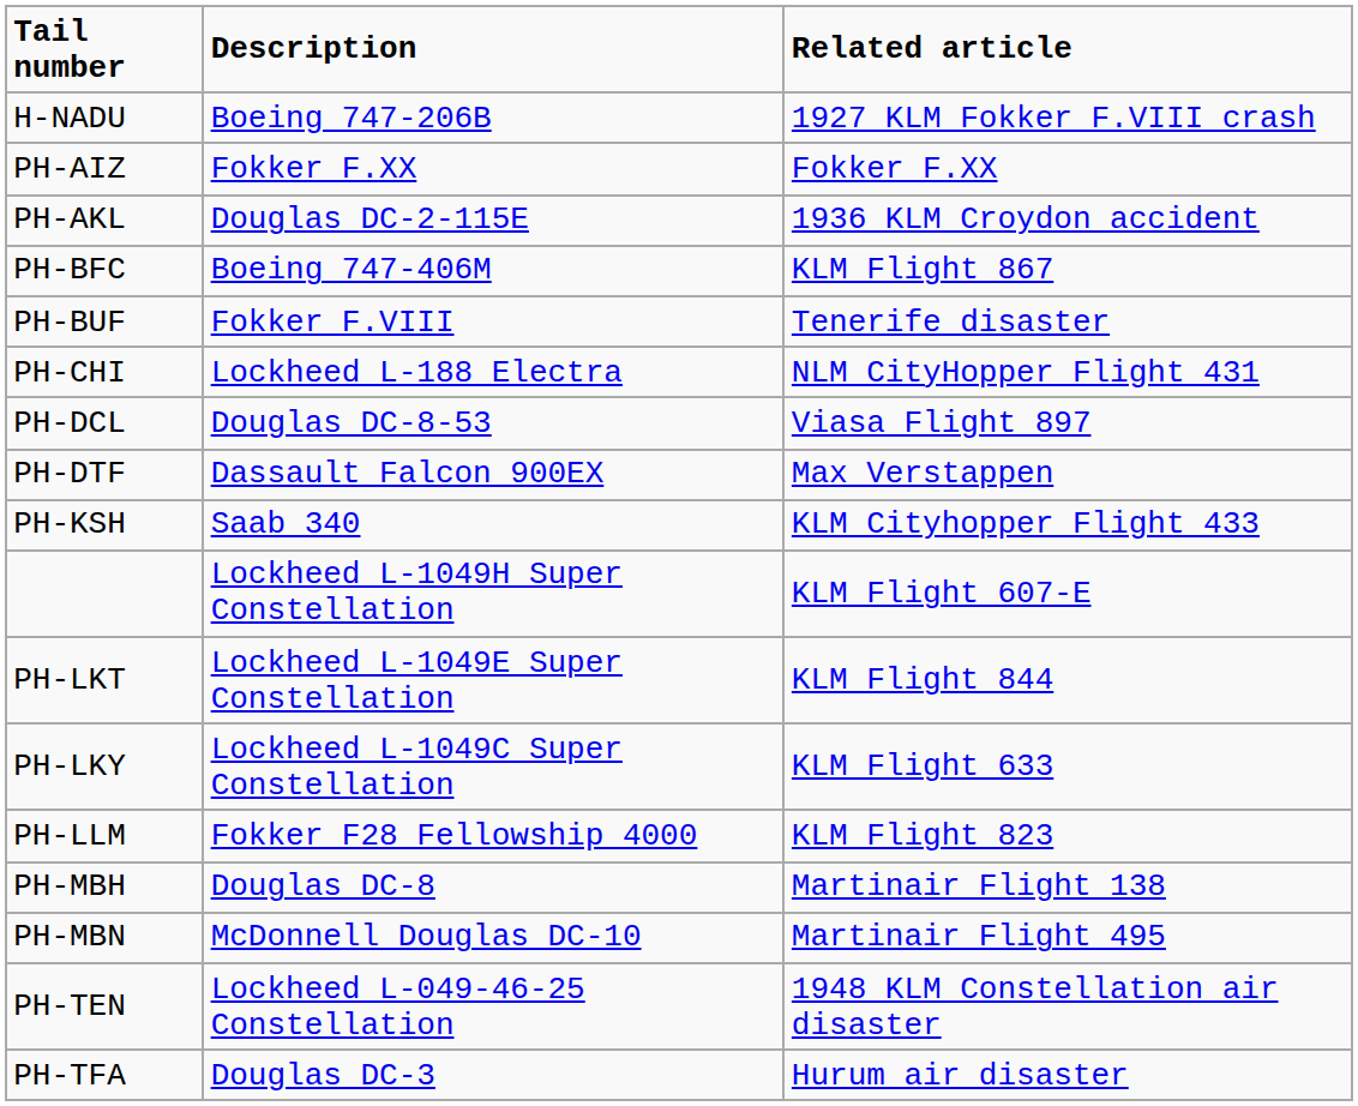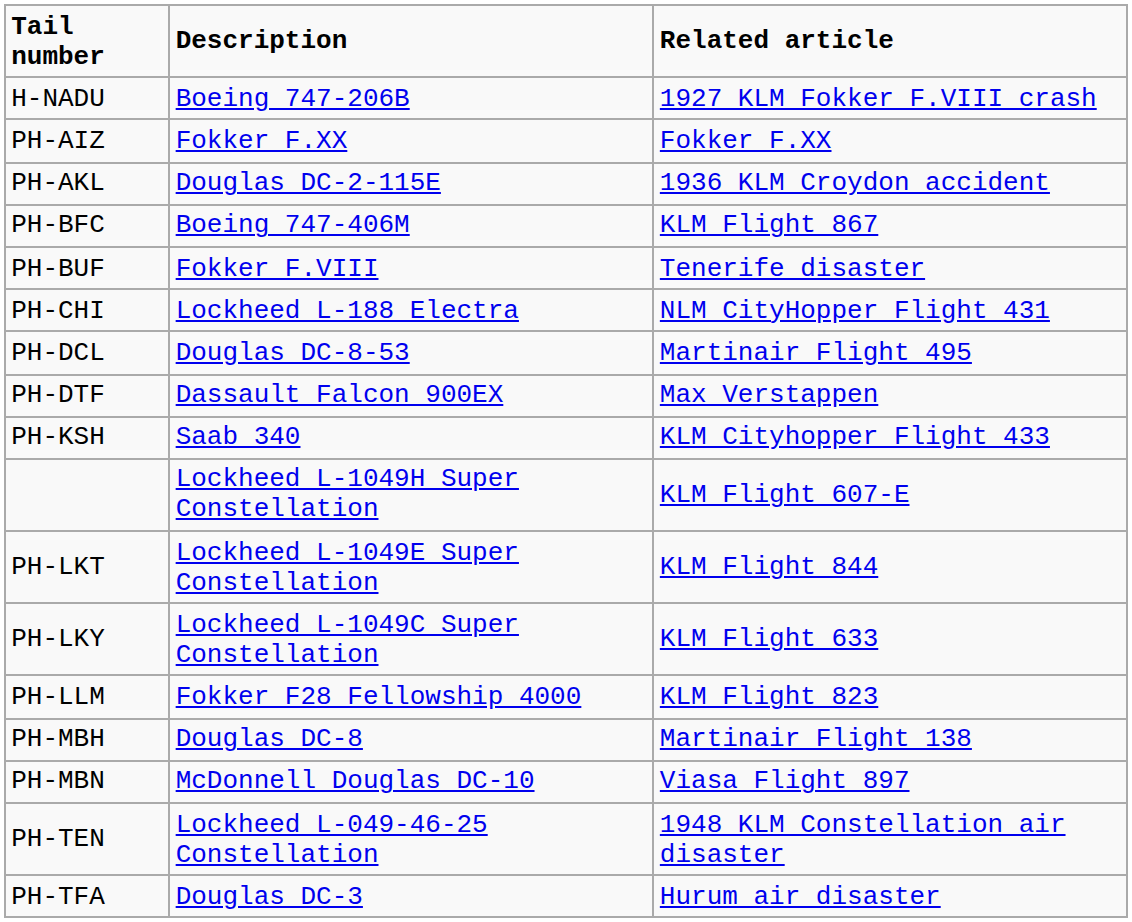PH-DCL | Related article: Viasa Flight 897 -> Martinair Flight 495
PH-MBN | Related article: Martinair Flight 495 -> Viasa Flight 897
